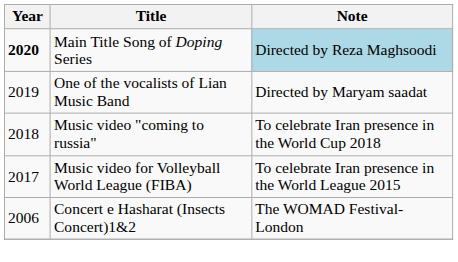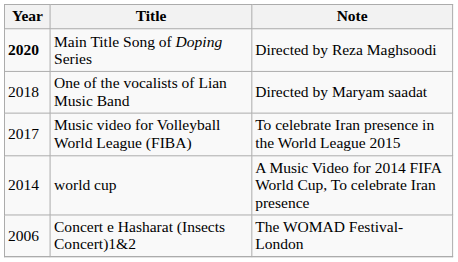Main Title Song of Doping Series | Note: lightblue background -> no background
One of the vocalists of Lian Music Band | Year: 2019 -> 2018
- row: 2018 | Music video "coming to russia" | To celebrate Iran presence in the World Cup 2018
+ row: 2014 | world cup | A Music Video for 2014 FIFA World Cup, To celebrate Iran presence
